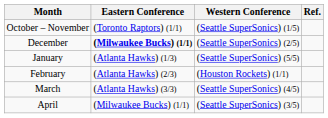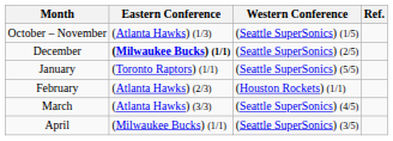October – November | Eastern Conference: (Toronto Raptors) (1/1) -> (Atlanta Hawks) (1/3)
January | Eastern Conference: (Atlanta Hawks) (1/3) -> (Toronto Raptors) (1/1)
